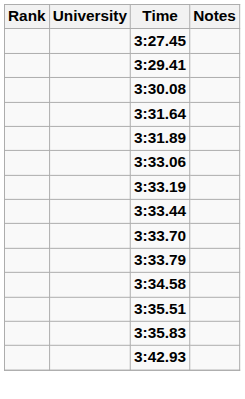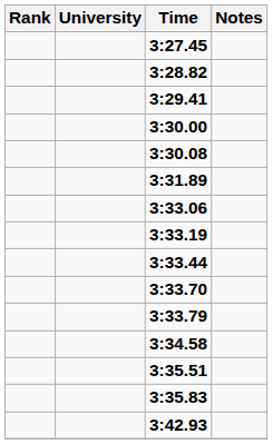+ row: 3:28.82
+ row: 3:30.00
- row: 3:31.64
